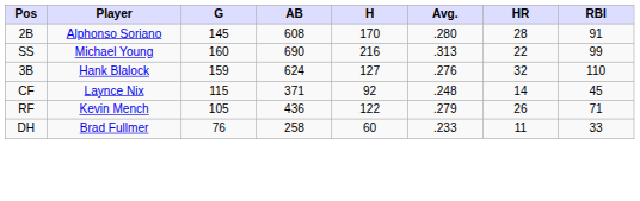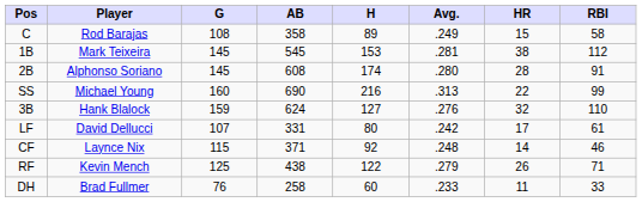+ row: C | Rod Barajas | 108 | 358 | 89 | .249 | 15 | 58
+ row: 1B | Mark Teixeira | 145 | 545 | 153 | .281 | 38 | 112
2B | H: 170 -> 174
+ row: LF | David Dellucci | 107 | 331 | 80 | .242 | 17 | 61
CF | RBI: 45 -> 46
RF | G: 105 -> 125
RF | AB: 436 -> 438
